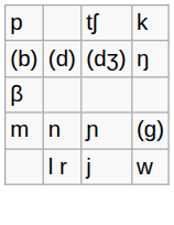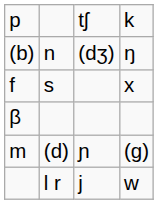(b) | column 2: (d) -> n
+ row: f | s | x
m | column 2: n -> (d)
